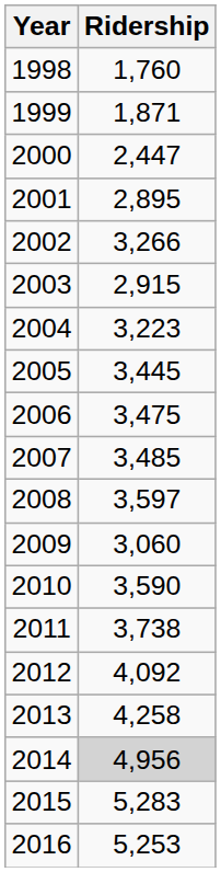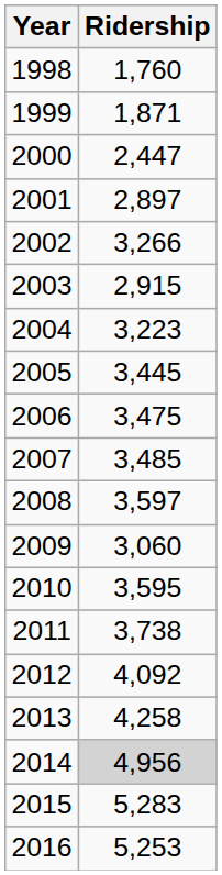2001 | Ridership: 2,895 -> 2,897
2010 | Ridership: 3,590 -> 3,595
